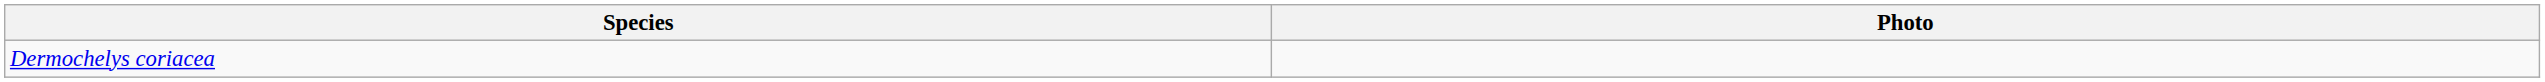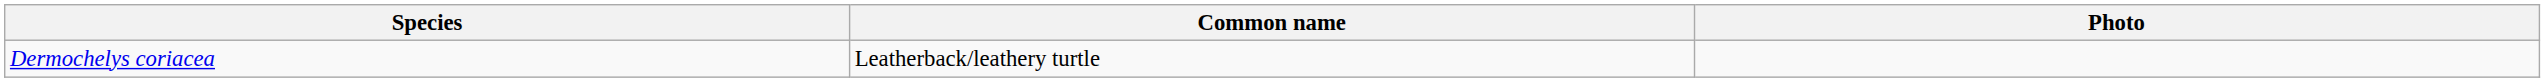+ column: Common name | Leatherback/leathery turtle
